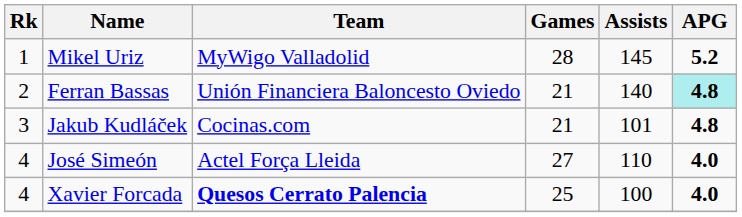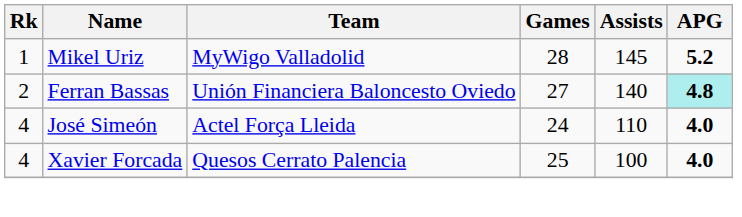Ferran Bassas | Games: 21 -> 27
- row: 3 | Jakub Kudláček | Cocinas.com | 21 | 101 | 4.8
José Simeón | Games: 27 -> 24
Xavier Forcada | Team: bold -> normal
